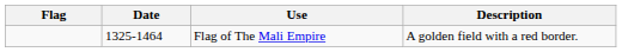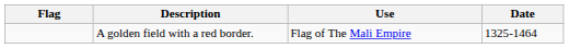columns swapped: Date <-> Description
